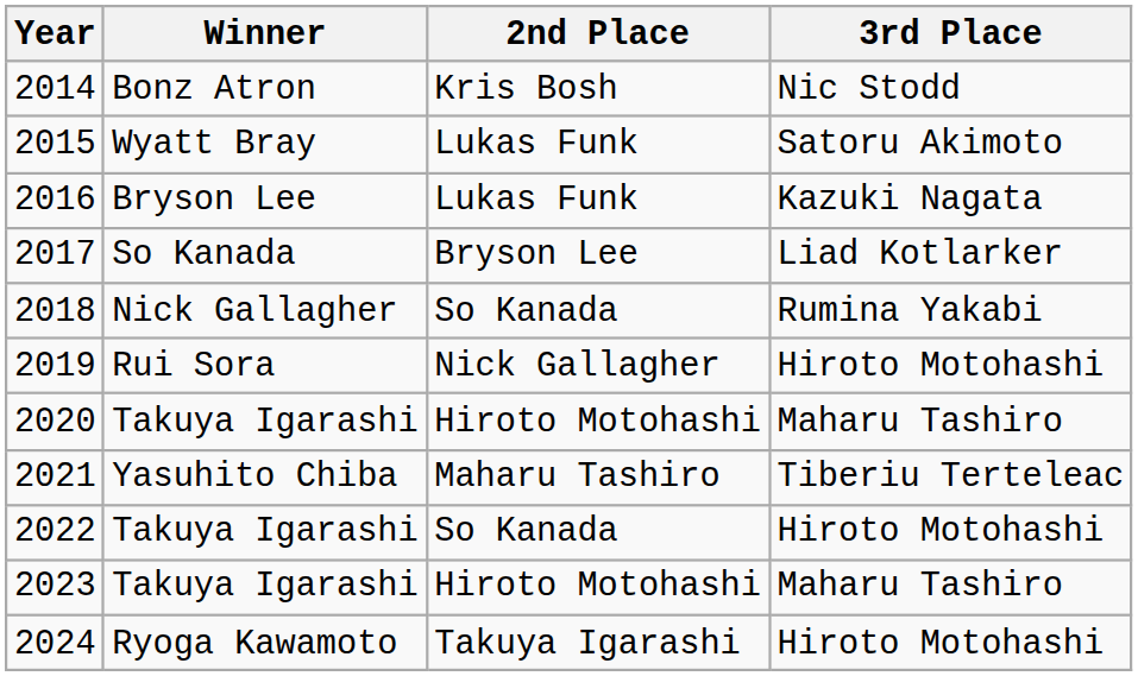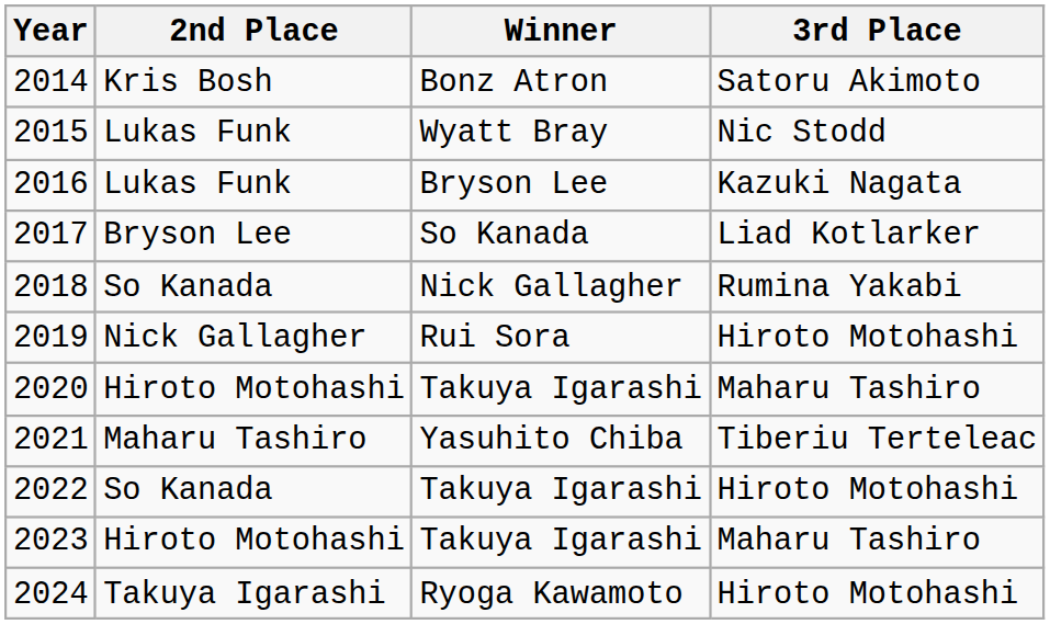columns swapped: Winner <-> 2nd Place
2014 | 3rd Place: Nic Stodd -> Satoru Akimoto
2015 | 3rd Place: Satoru Akimoto -> Nic Stodd
